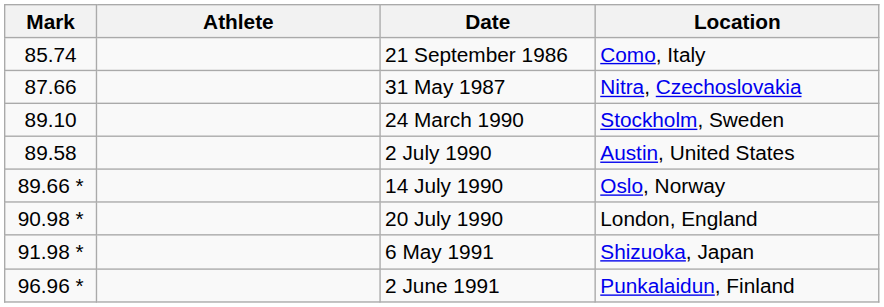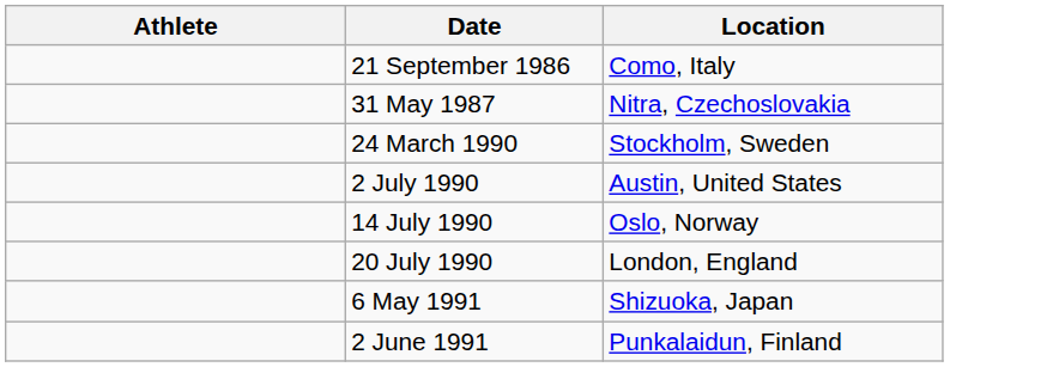- column: Mark | 85.74 | 87.66 | 89.10 | 89.58 | 89.66 * | 90.98 * | 91.98 * | 96.96 *
